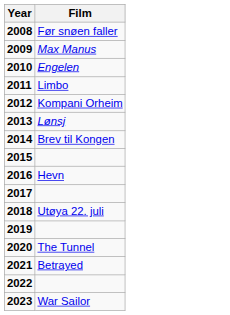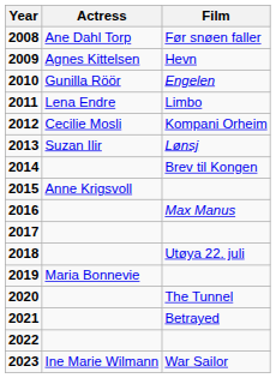+ column: Actress | Ane Dahl Torp | Agnes Kittelsen | Gunilla Röör | Lena Endre | Cecilie Mosli | Suzan Ilir | Anne Krigsvoll | Maria Bonnevie | Ine Marie Wilmann
2009 | Film: Max Manus -> Hevn
2016 | Film: Hevn -> Max Manus
